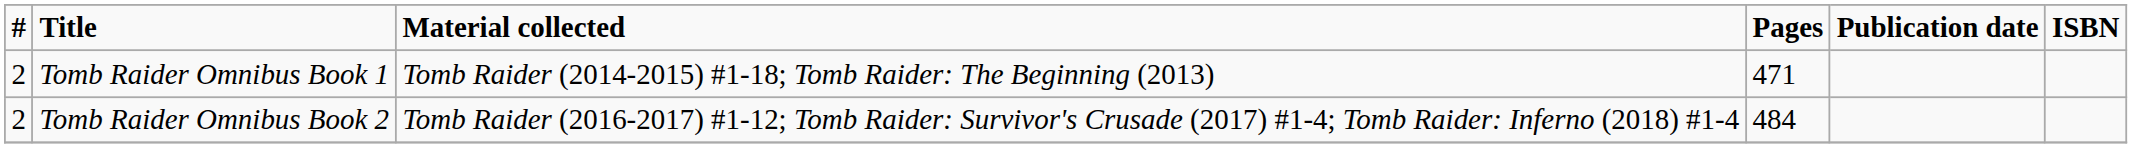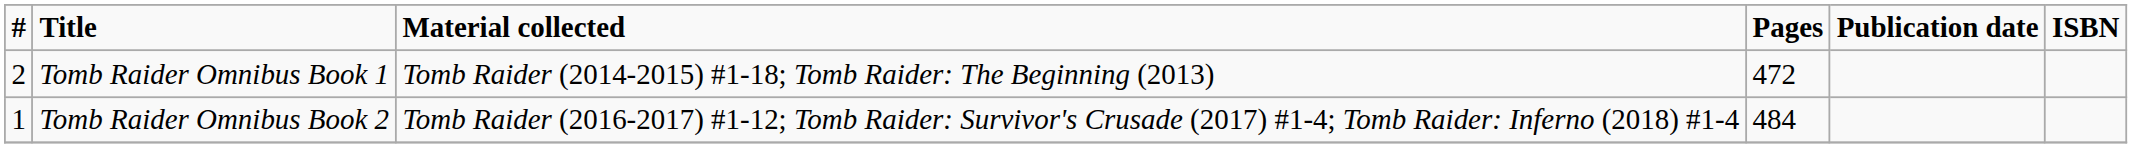Tomb Raider Omnibus Book 1 | Pages: 471 -> 472
Tomb Raider Omnibus Book 2 | #: 2 -> 1
